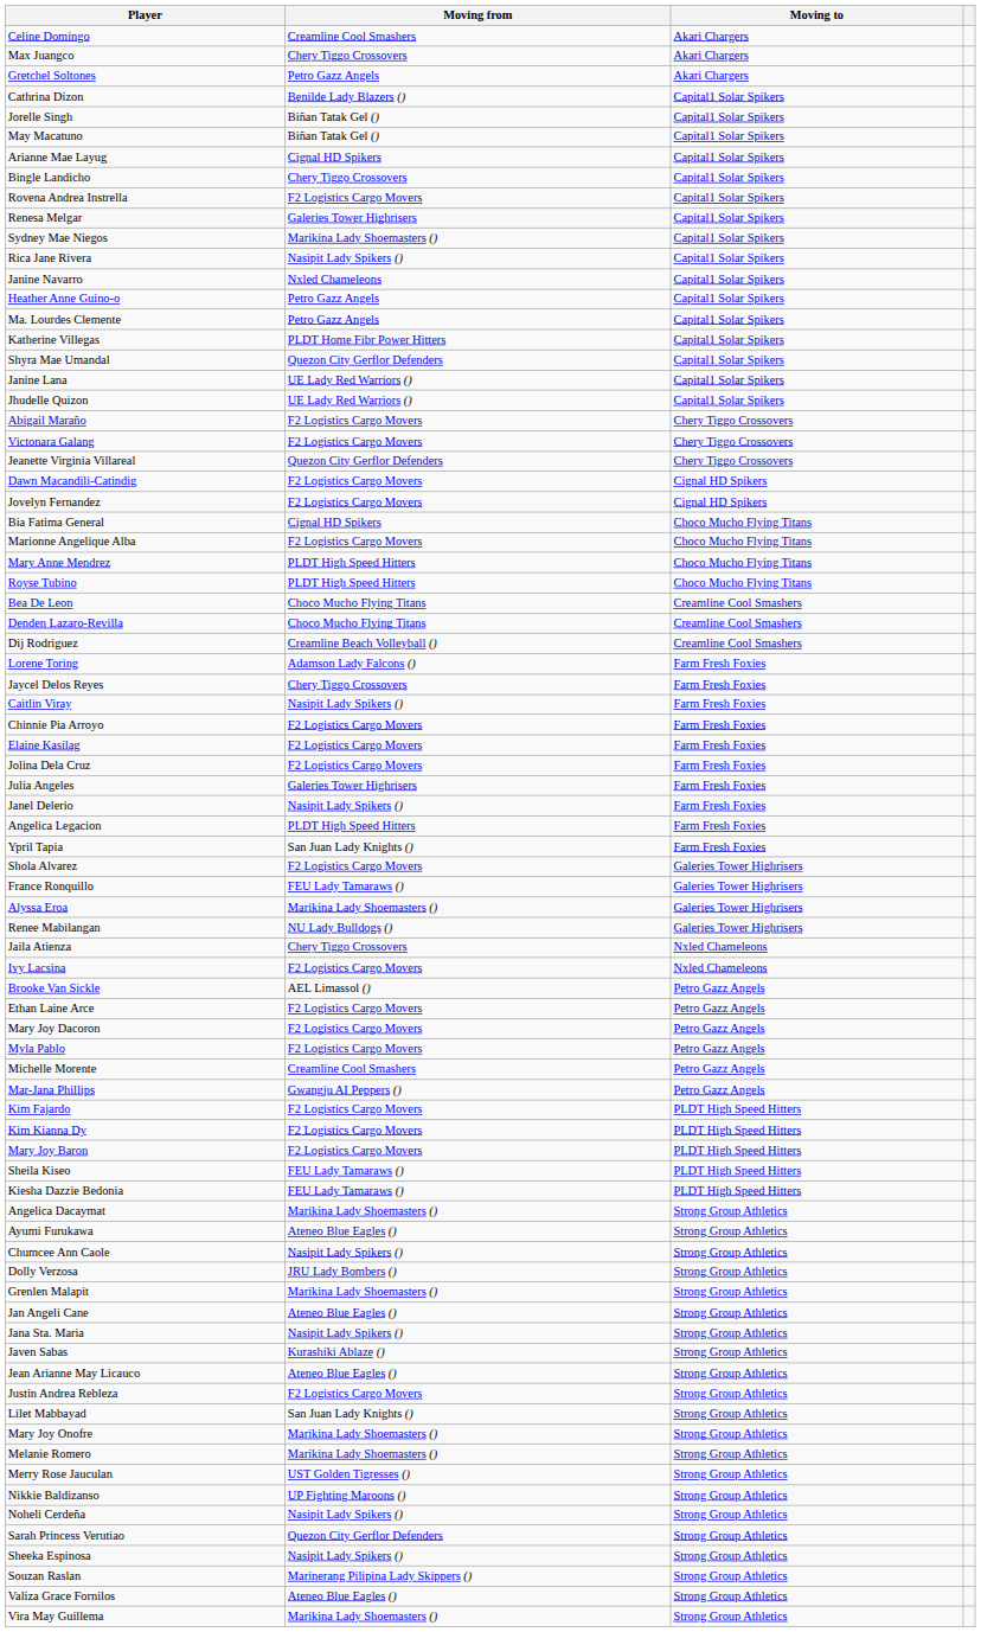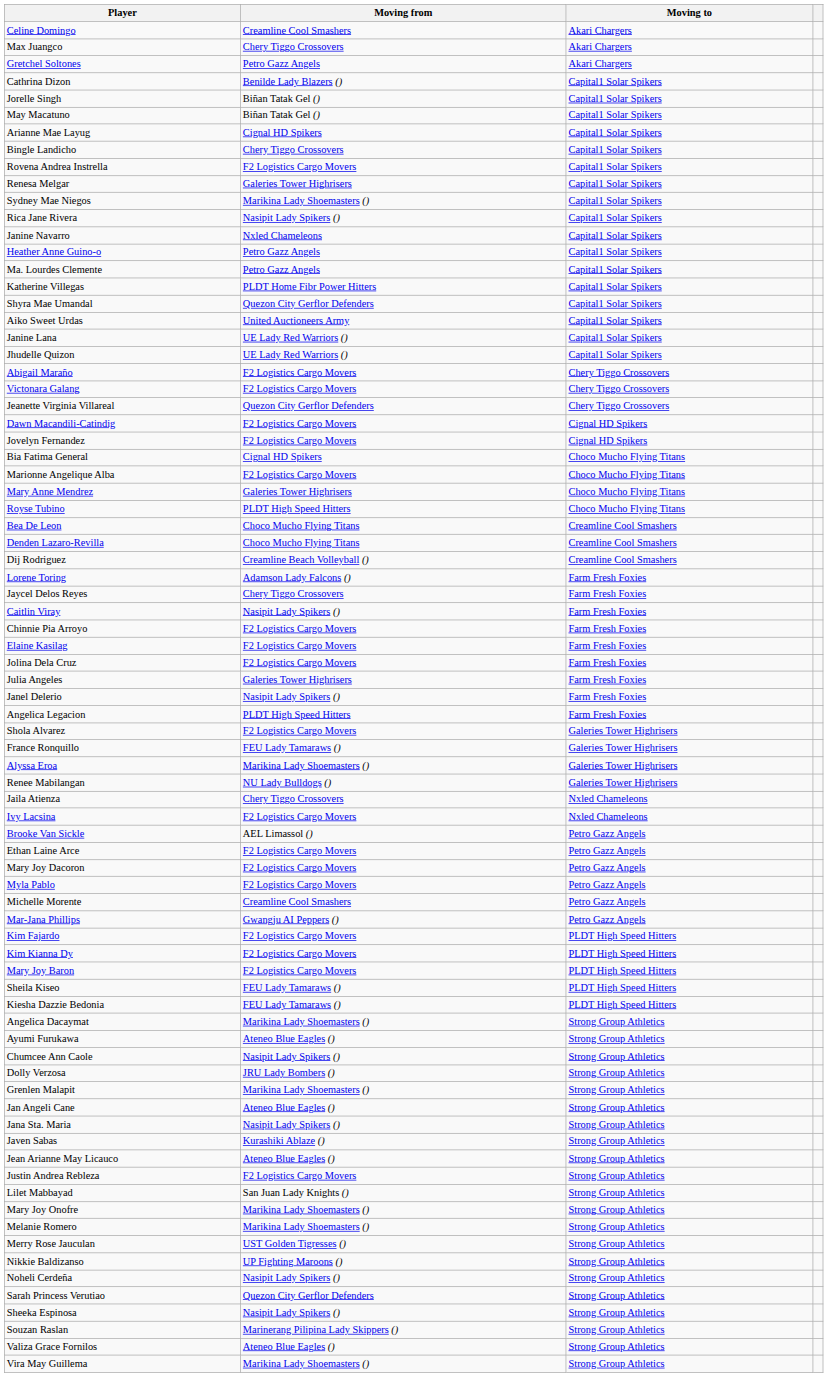+ row: Aiko Sweet Urdas | United Auctioneers Army | Capital1 Solar Spikers
Mary Anne Mendrez | Moving from: PLDT High Speed Hitters -> Galeries Tower Highrisers
- row: Ypril Tapia | San Juan Lady Knights () | Farm Fresh Foxies
